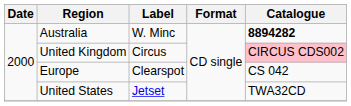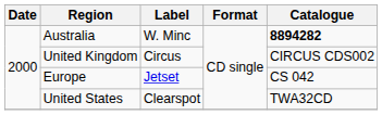United Kingdom | Catalogue: pink background -> no background
Europe | Label: Clearspot -> Jetset
United States | Label: Jetset -> Clearspot
